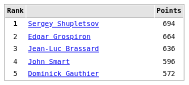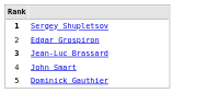- column: Points | 694 | 664 | 636 | 596 | 572
Jean-Luc Brassard | Rank: normal -> bold
